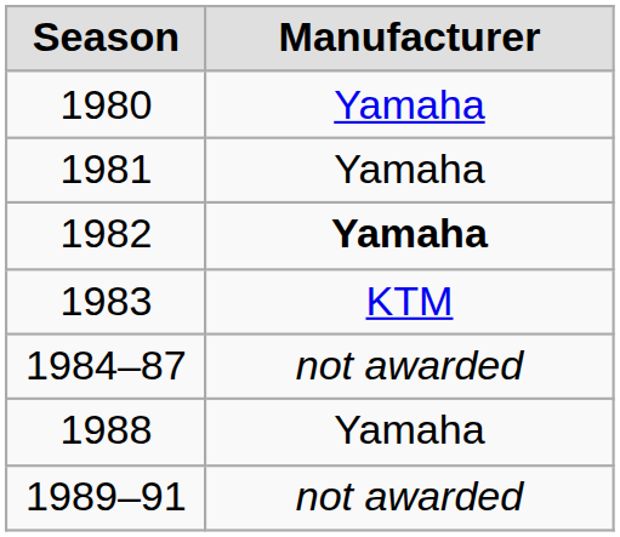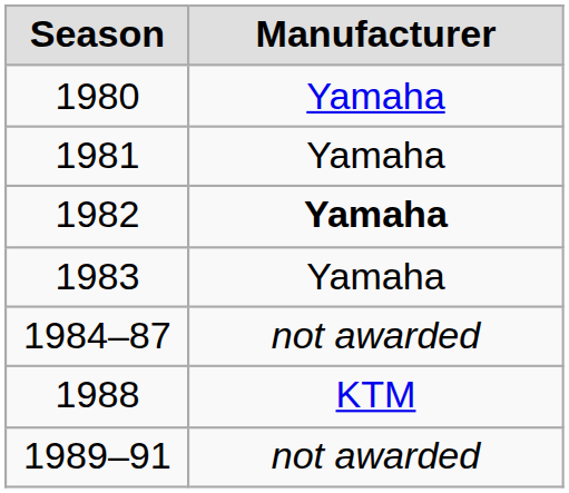1983 | Manufacturer: KTM -> Yamaha
1988 | Manufacturer: Yamaha -> KTM
